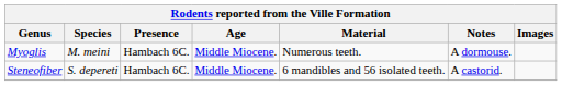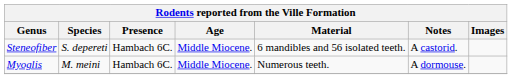rows swapped: Myoglis <-> Steneofiber
